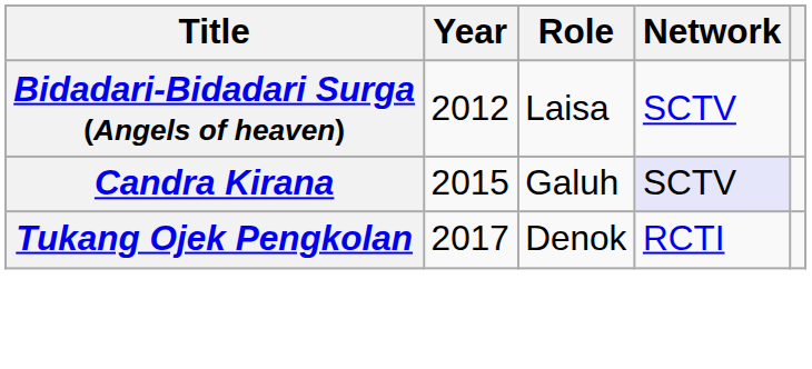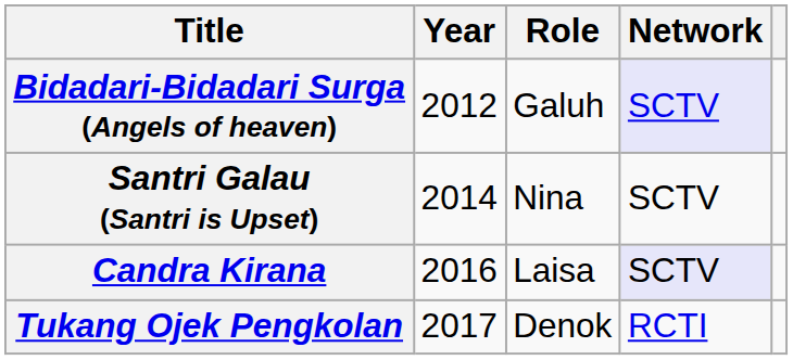Bidadari-Bidadari Surga (Angels of heaven) | Role: Laisa -> Galuh
Bidadari-Bidadari Surga (Angels of heaven) | Network: no background -> lavender background
+ row: Santri Galau (Santri is Upset) | 2014 | Nina | SCTV
Candra Kirana | Year: 2015 -> 2016
Candra Kirana | Role: Galuh -> Laisa
